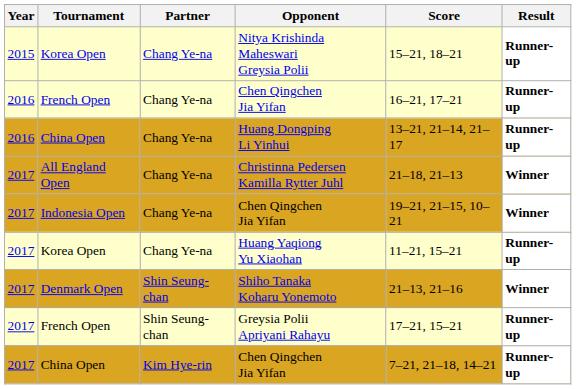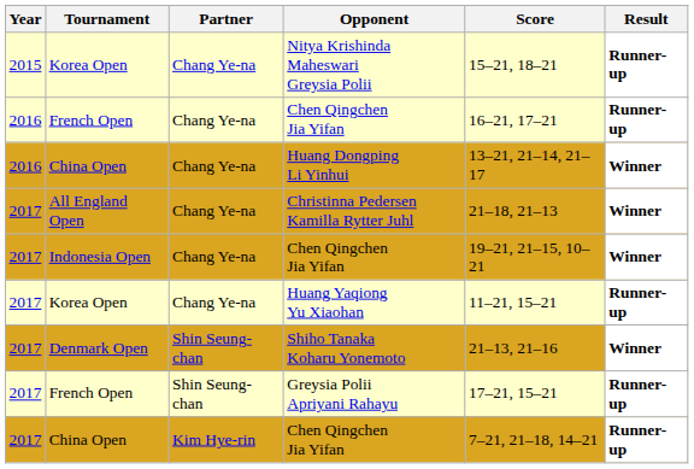Huang Dongping Li Yinhui | Result: Runner-up -> Winner
